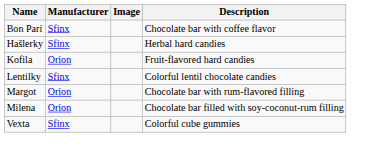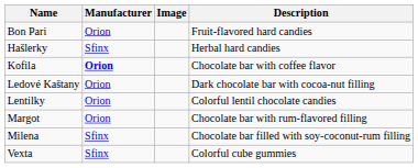Bon Pari | Manufacturer: Sfinx -> Orion
Bon Pari | Description: Chocolate bar with coffee flavor -> Fruit-flavored hard candies
Kofila | Manufacturer: normal -> bold
Kofila | Description: Fruit-flavored hard candies -> Chocolate bar with coffee flavor
+ row: Ledové Kaštany | Orion | Dark chocolate bar with cocoa-nut filling
Lentilky | Manufacturer: Sfinx -> Orion
Milena | Manufacturer: Orion -> Sfinx
